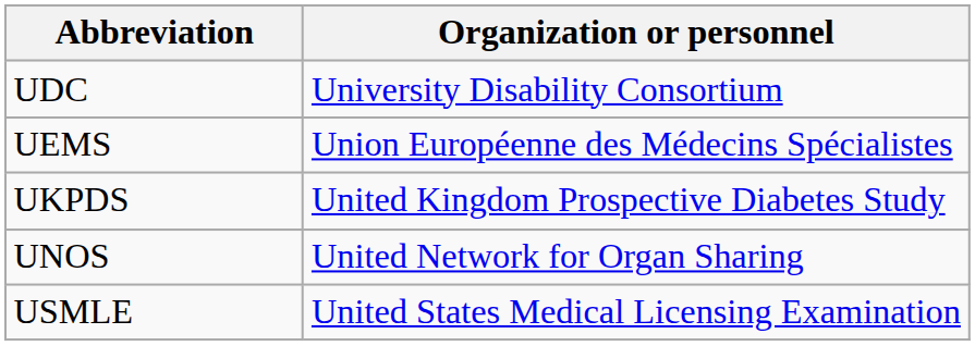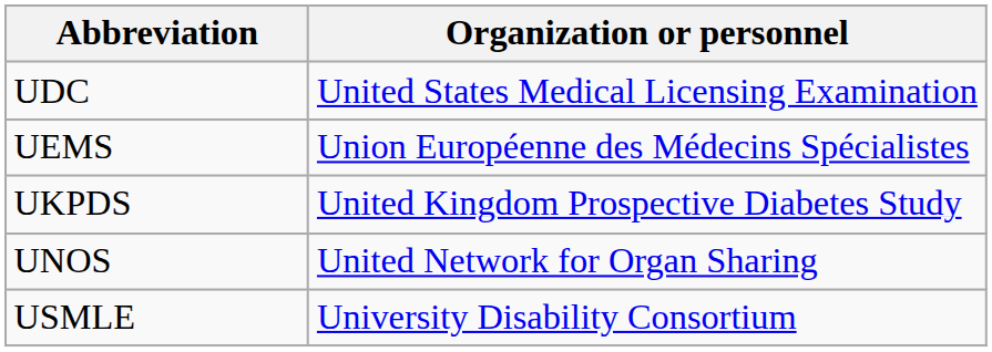UDC | Organization or personnel: University Disability Consortium -> United States Medical Licensing Examination
USMLE | Organization or personnel: United States Medical Licensing Examination -> University Disability Consortium
